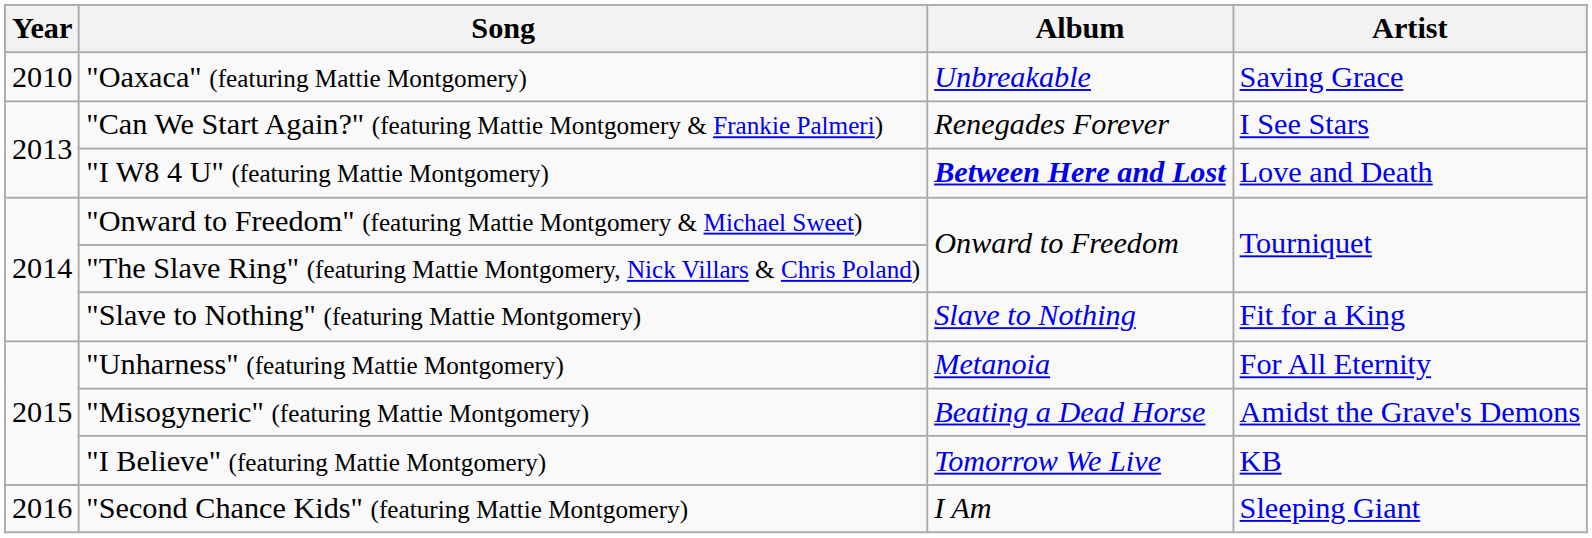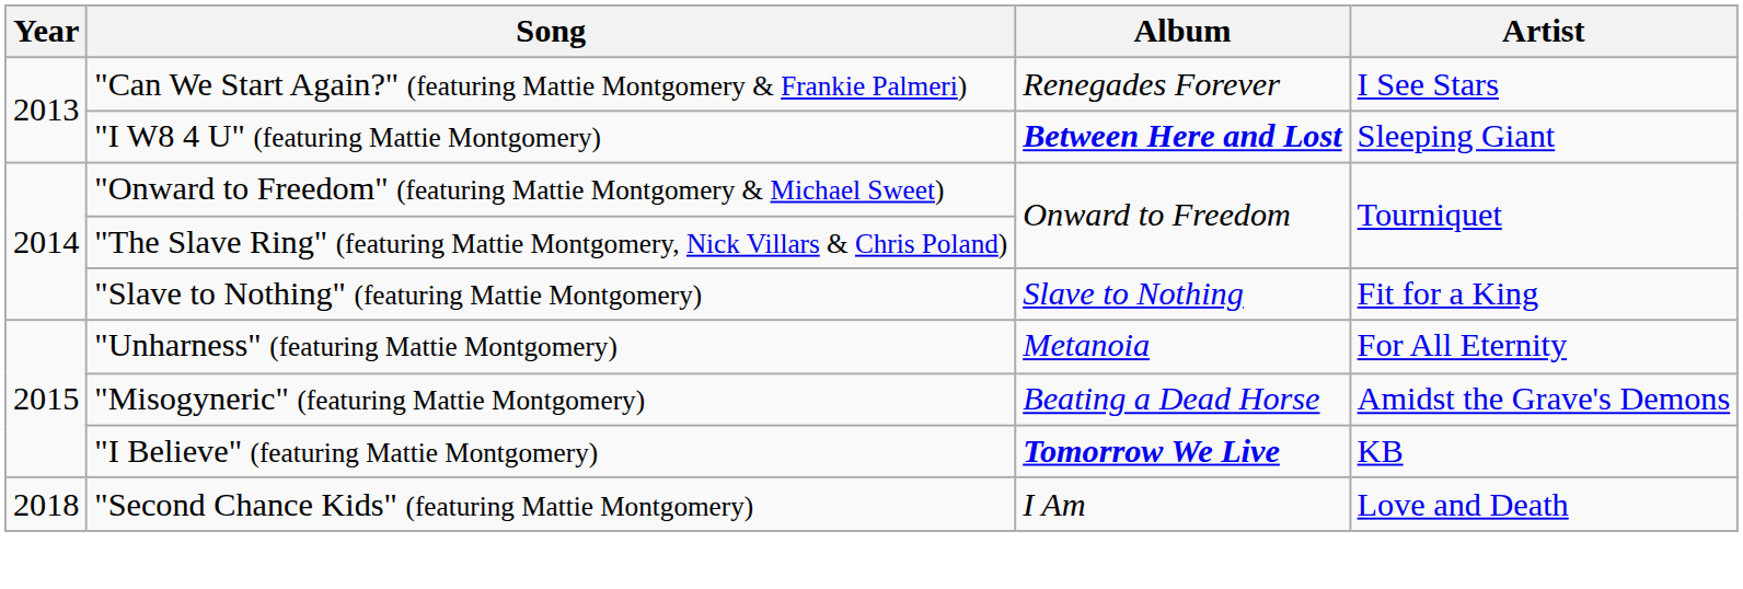- row: 2010 | "Oaxaca" (featuring Mattie Montgomery) | Unbreakable | Saving Grace
"I W8 4 U" (featuring Mattie Montgomery) | Artist: Love and Death -> Sleeping Giant
"I Believe" (featuring Mattie Montgomery) | Album: normal -> bold
"Second Chance Kids" (featuring Mattie Montgomery) | Year: 2016 -> 2018
"Second Chance Kids" (featuring Mattie Montgomery) | Artist: Sleeping Giant -> Love and Death
